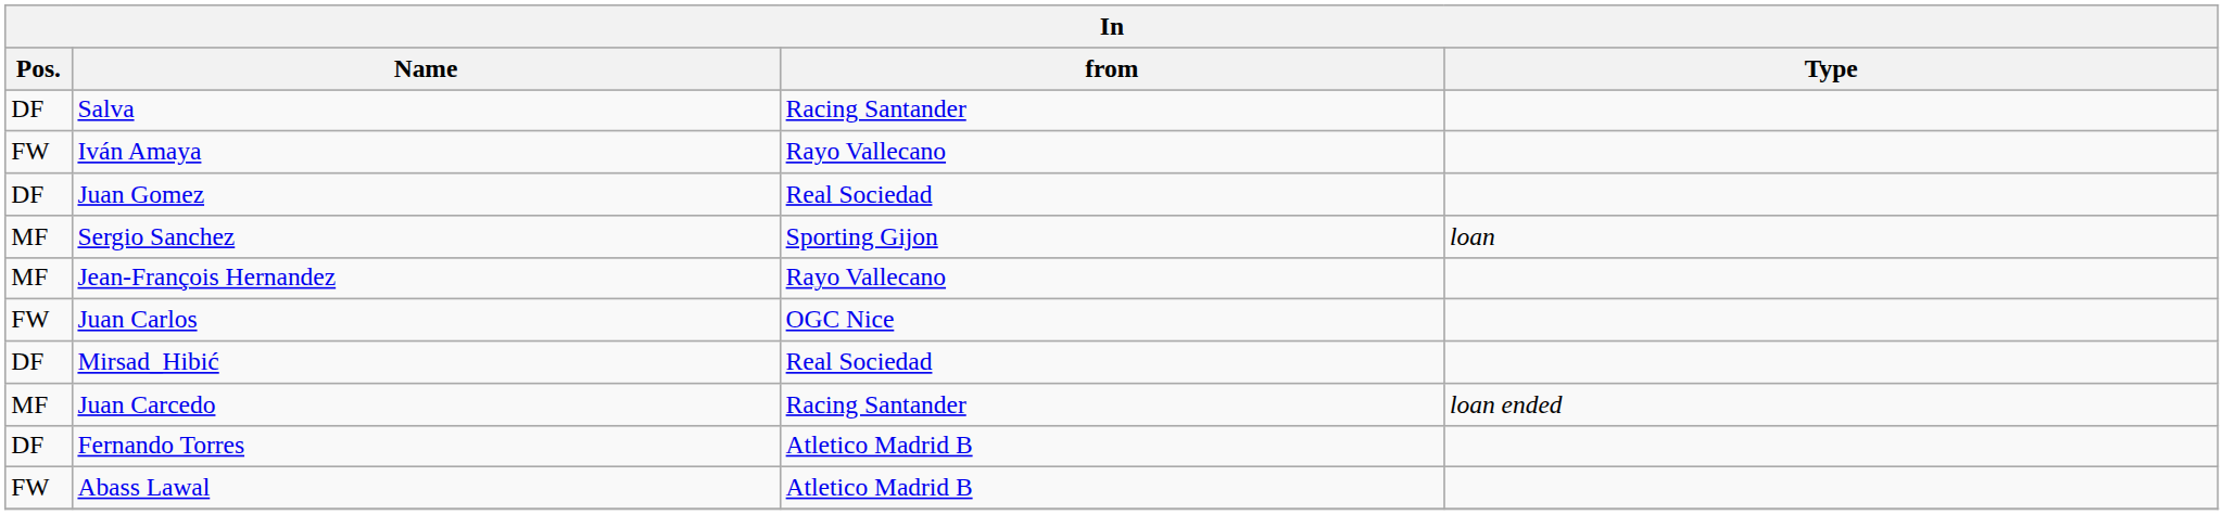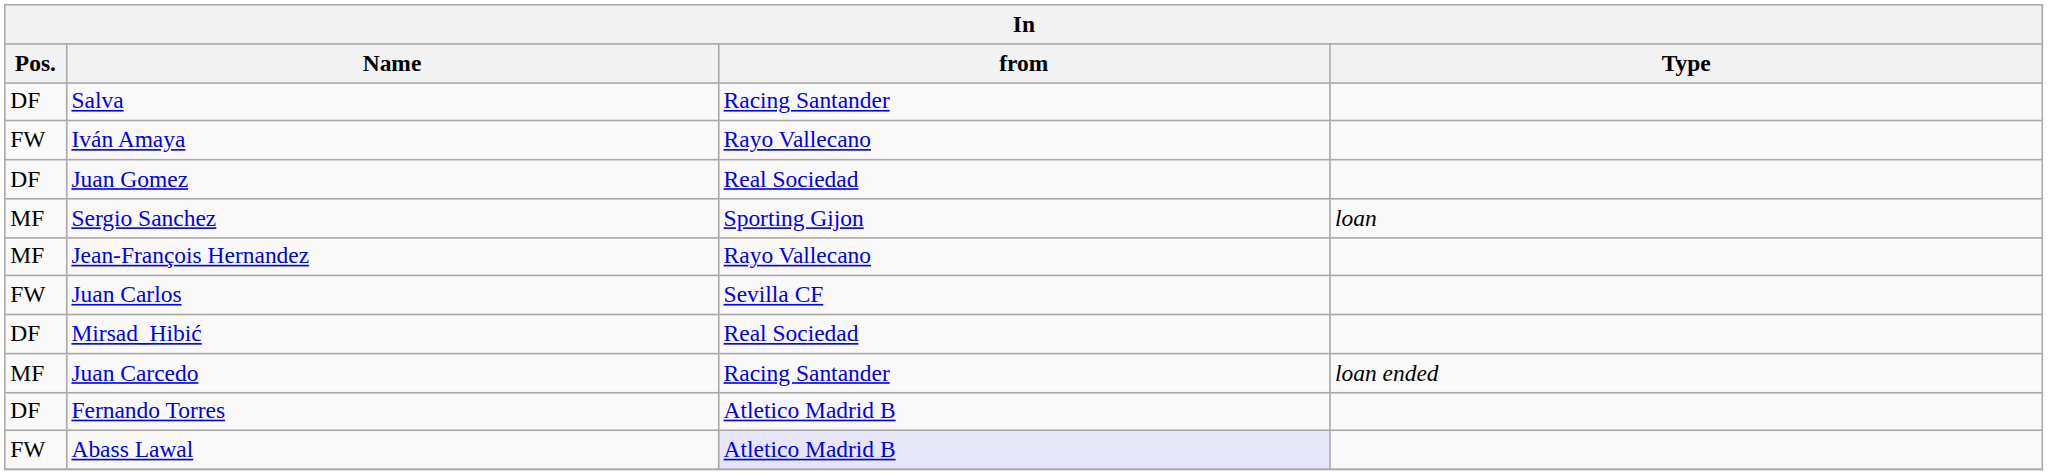Juan Carlos | from: OGC Nice -> Sevilla CF
Abass Lawal | from: no background -> lavender background
